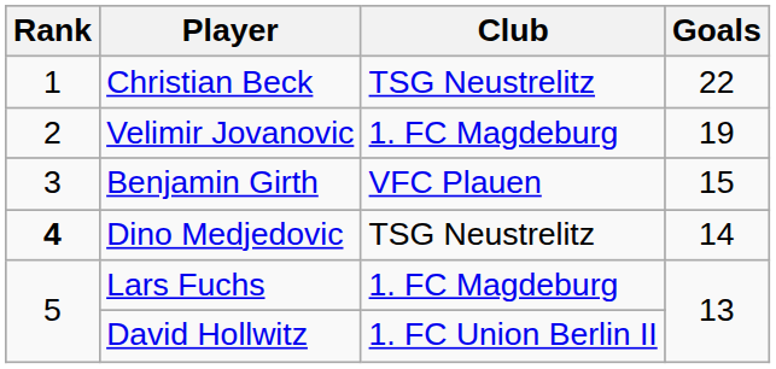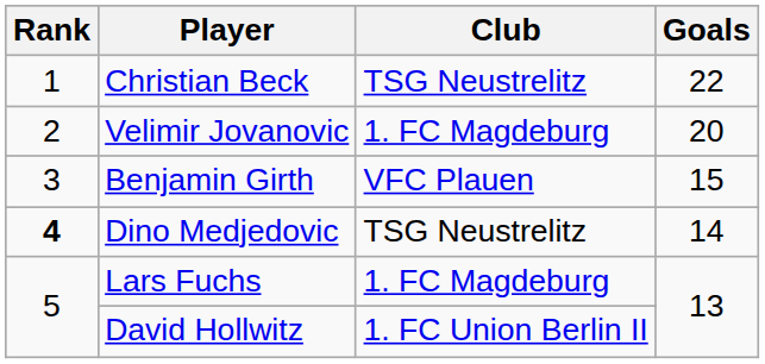Velimir Jovanovic | Goals: 19 -> 20
